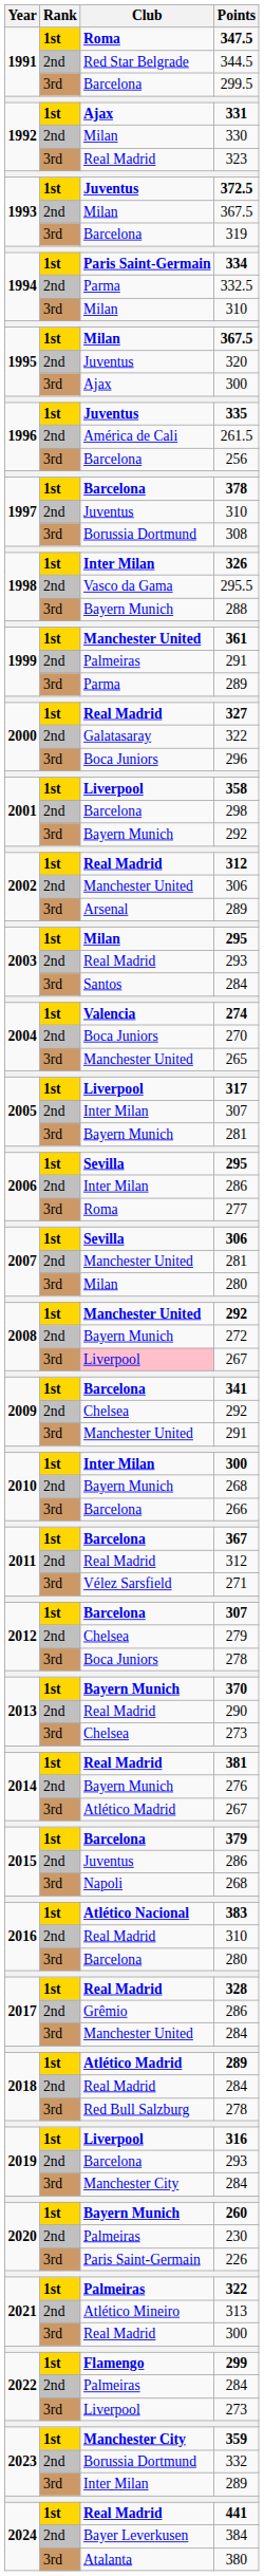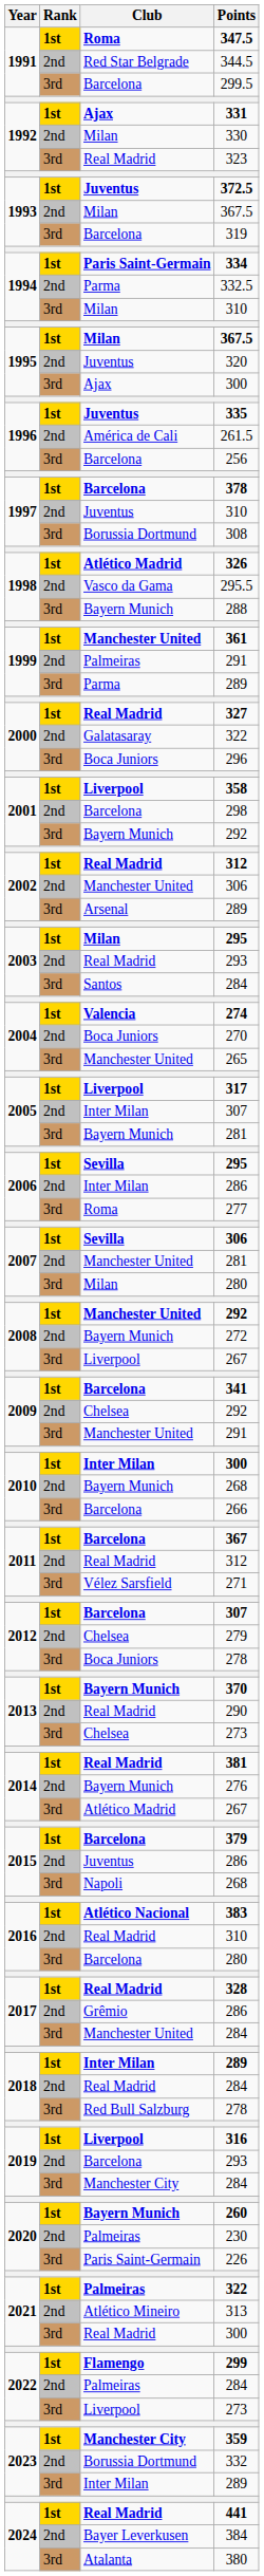326 | Club: Inter Milan -> Atlético Madrid
2008 / 267 | Club: pink background -> no background
2018 / 289 | Club: Atlético Madrid -> Inter Milan
